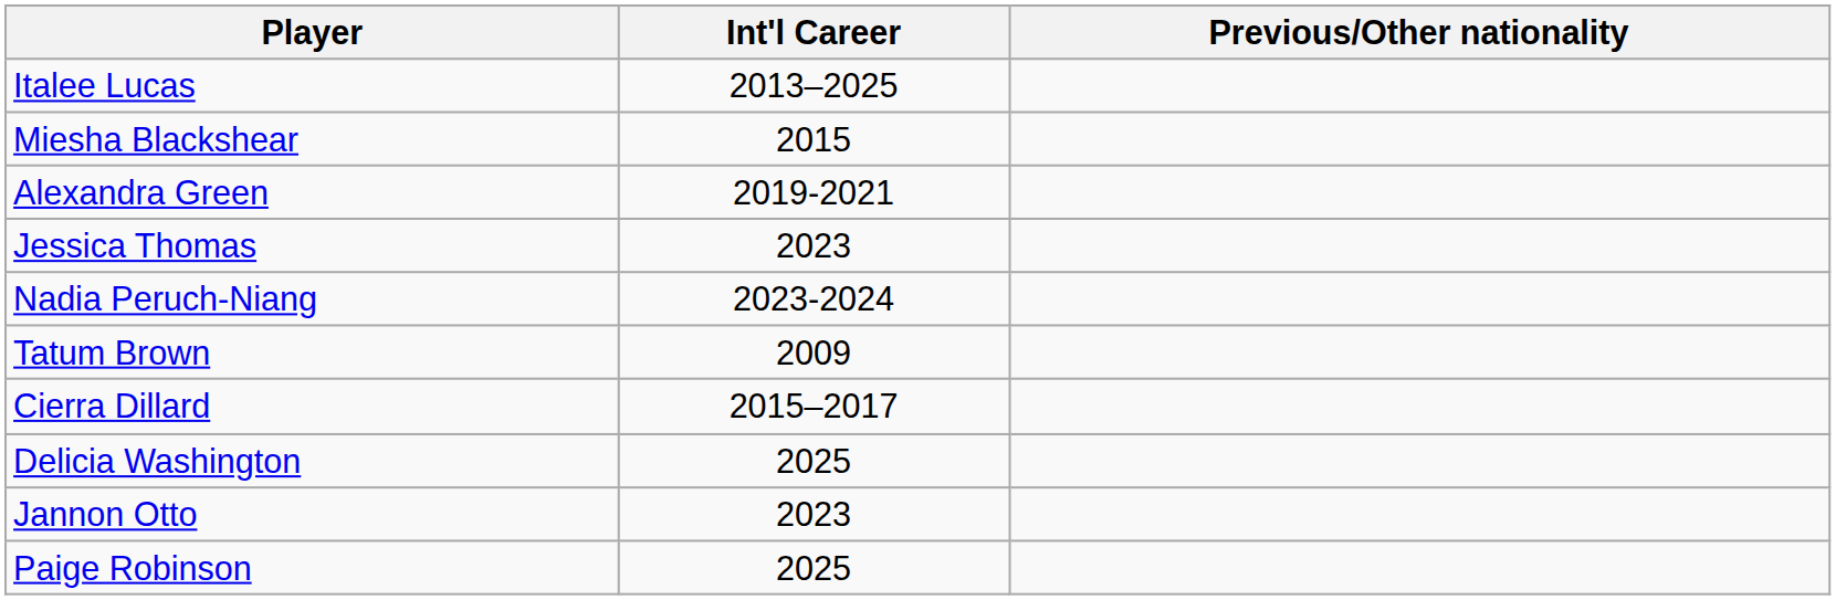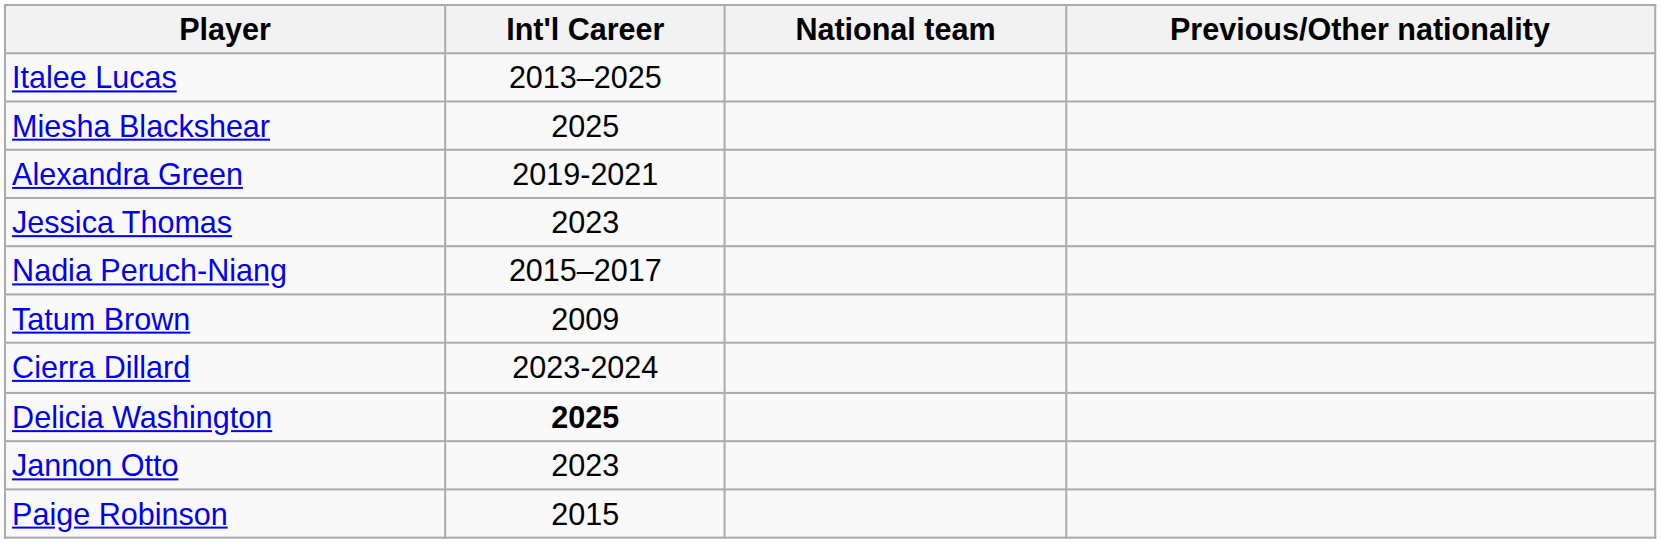+ column: National team
Miesha Blackshear | Int'l Career: 2015 -> 2025
Nadia Peruch-Niang | Int'l Career: 2023-2024 -> 2015–2017
Cierra Dillard | Int'l Career: 2015–2017 -> 2023-2024
Delicia Washington | Int'l Career: normal -> bold
Paige Robinson | Int'l Career: 2025 -> 2015
